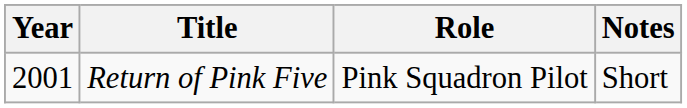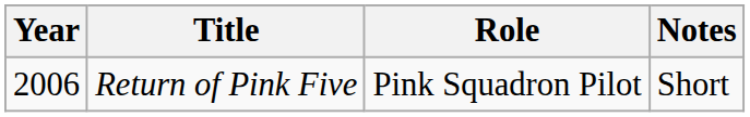Return of Pink Five | Year: 2001 -> 2006
